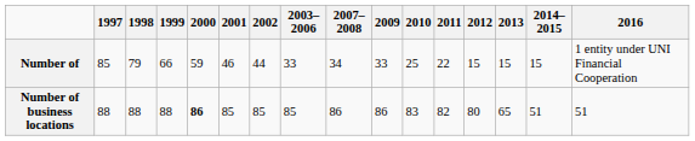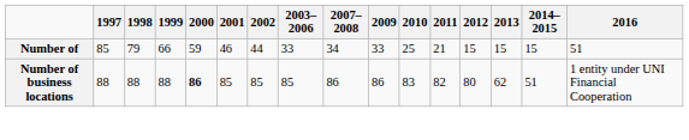Number of | 2011: 22 -> 21
Number of | 2016: 1 entity under UNI Financial Cooperation -> 51
Number of business locations | 2013: 65 -> 62
Number of business locations | 2016: 51 -> 1 entity under UNI Financial Cooperation
